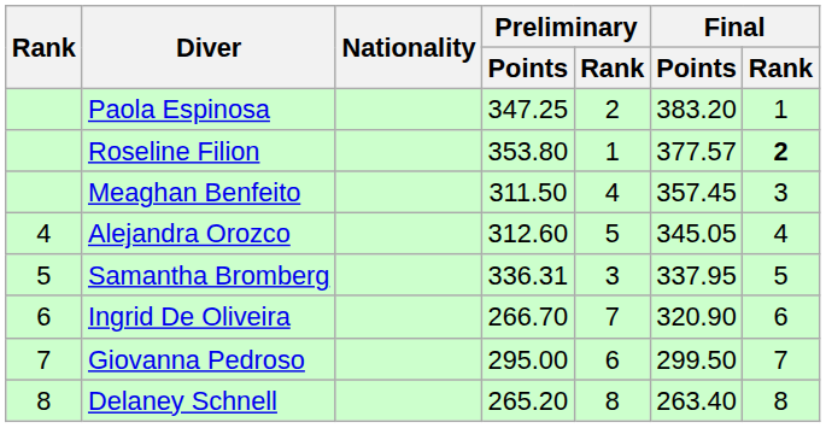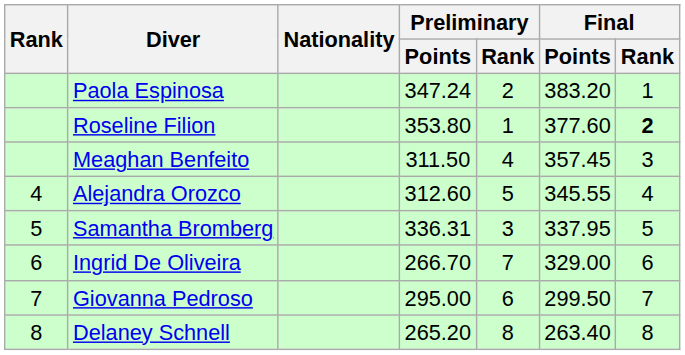Paola Espinosa | Preliminary / Points: 347.25 -> 347.24
Roseline Filion | Final / Points: 377.57 -> 377.60
Alejandra Orozco | Final / Points: 345.05 -> 345.55
Ingrid De Oliveira | Final / Points: 320.90 -> 329.00
